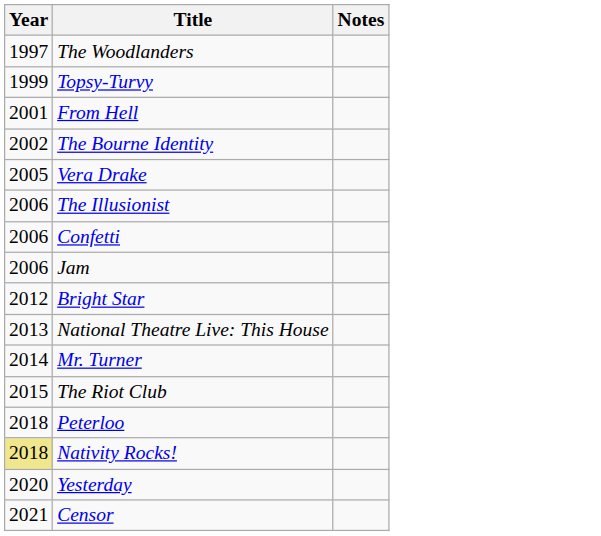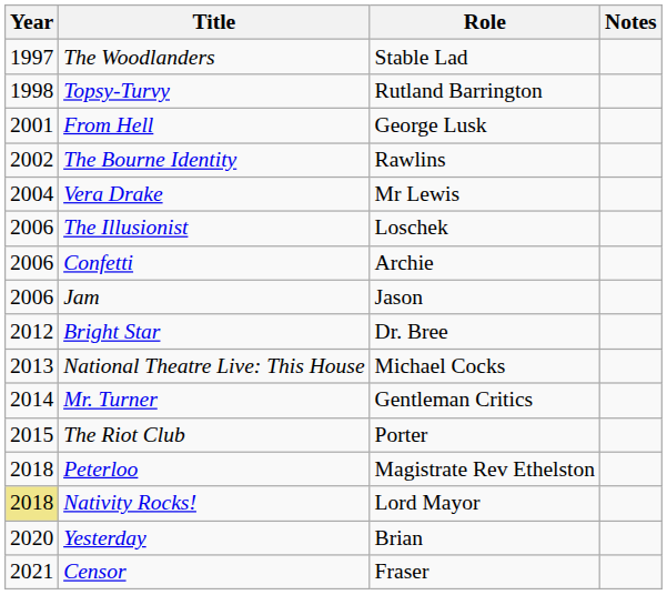+ column: Role | Stable Lad | Rutland Barrington | George Lusk | Rawlins | Mr Lewis | Loschek | Archie | Jason | Dr. Bree | Michael Cocks | Gentleman Critics | Porter | Magistrate Rev Ethelston | Lord Mayor | Brian | Fraser
Topsy-Turvy | Year: 1999 -> 1998
Vera Drake | Year: 2005 -> 2004
